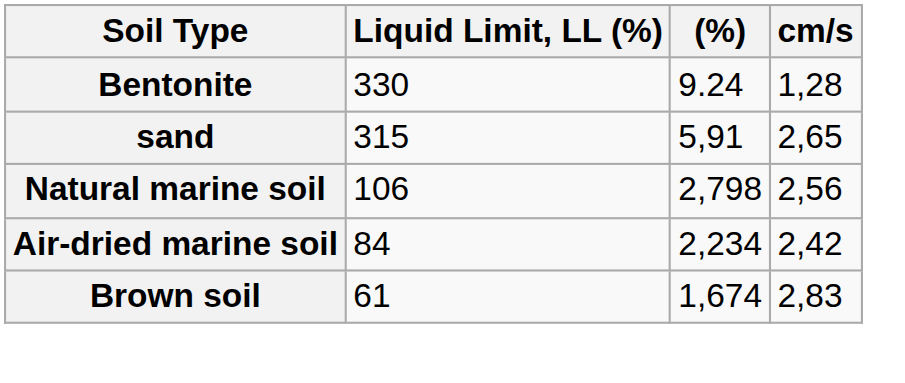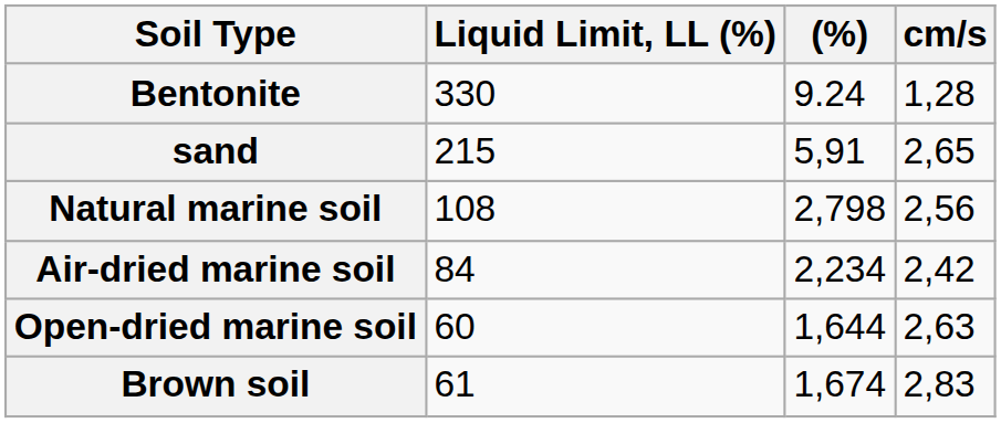sand | Liquid Limit, LL (%): 315 -> 215
Natural marine soil | Liquid Limit, LL (%): 106 -> 108
+ row: Open-dried marine soil | 60 | 1,644 | 2,63
